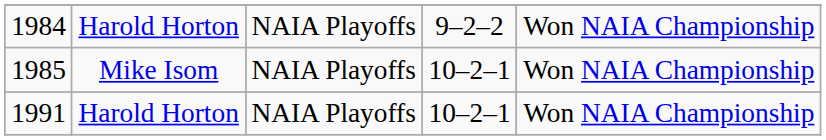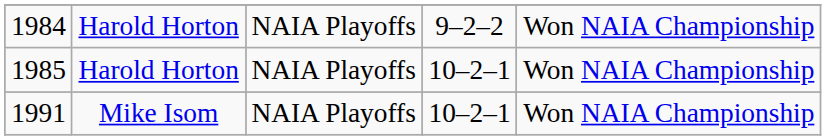1985 | column 2: Mike Isom -> Harold Horton
1991 | column 2: Harold Horton -> Mike Isom
